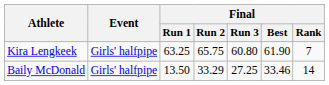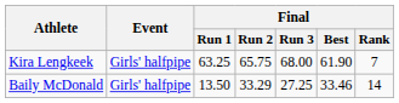Kira Lengkeek | Final / Run 3: 60.80 -> 68.00
